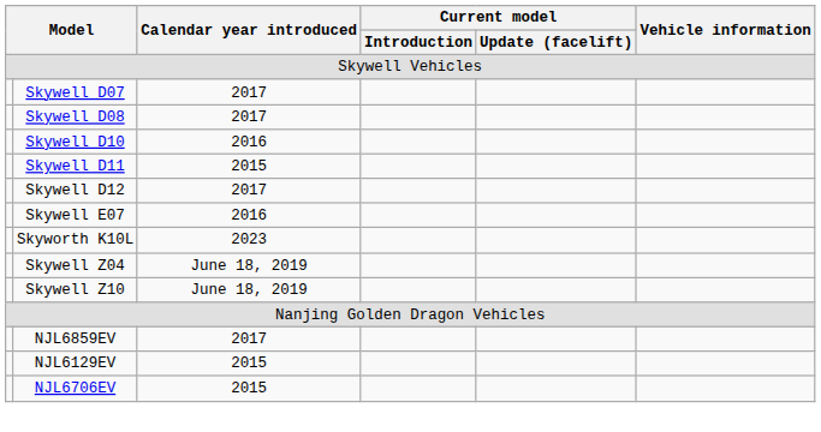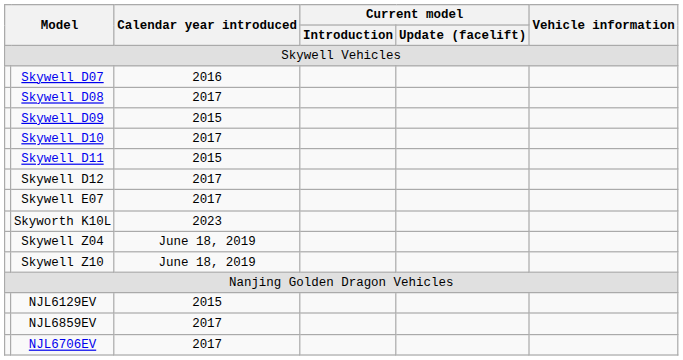Skywell D07 | Calendar year introduced: 2017 -> 2016
+ row: Skywell D09 | 2015
Skywell D10 | Calendar year introduced: 2016 -> 2017
Skywell E07 | Calendar year introduced: 2016 -> 2017
rows swapped: NJL6129EV <-> NJL6859EV
NJL6706EV | Calendar year introduced: 2015 -> 2017
